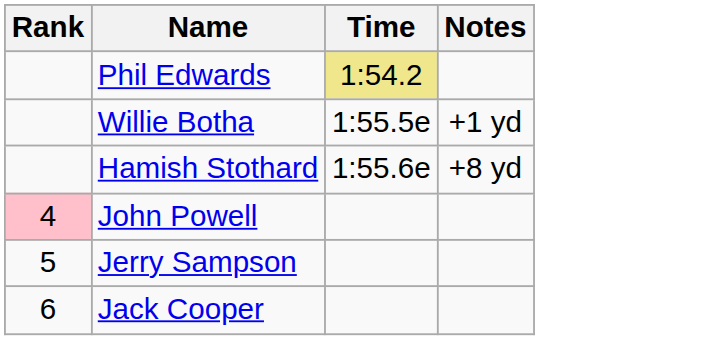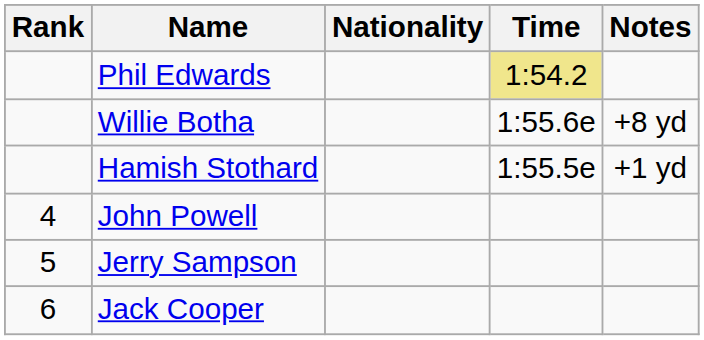+ column: Nationality
Willie Botha | Time: 1:55.5e -> 1:55.6e
Willie Botha | Notes: +1 yd -> +8 yd
Hamish Stothard | Time: 1:55.6e -> 1:55.5e
Hamish Stothard | Notes: +8 yd -> +1 yd
John Powell | Rank: pink background -> no background
